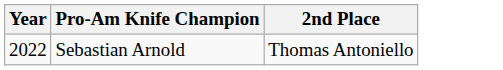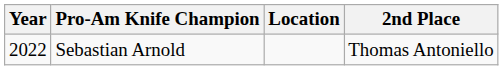+ column: Location
